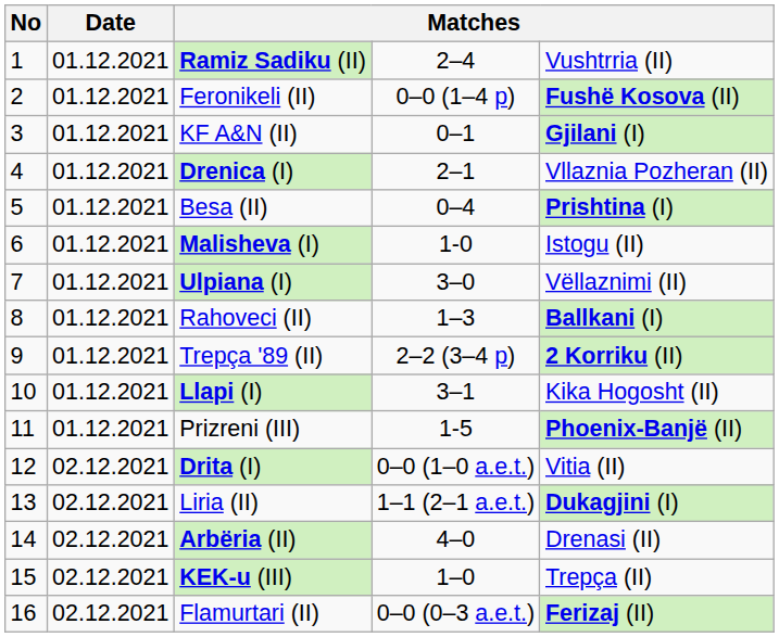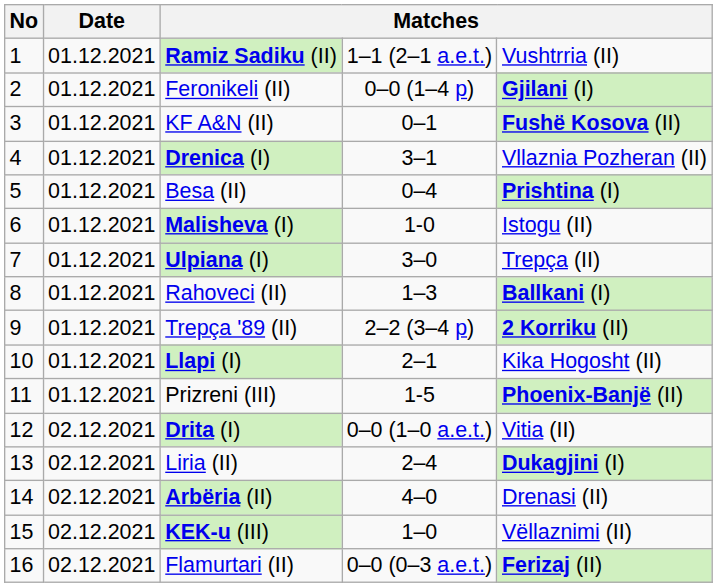Ramiz Sadiku (II) | column 4: 2–4 -> 1–1 (2–1 a.e.t.)
Feronikeli (II) | column 5: Fushë Kosova (II) -> Gjilani (I)
KF A&N (II) | column 5: Gjilani (I) -> Fushë Kosova (II)
Drenica (I) | column 4: 2–1 -> 3–1
Ulpiana (I) | column 5: Vëllaznimi (II) -> Trepça (II)
Llapi (I) | column 4: 3–1 -> 2–1
Liria (II) | column 4: 1–1 (2–1 a.e.t.) -> 2–4
KEK-u (III) | column 5: Trepça (II) -> Vëllaznimi (II)
